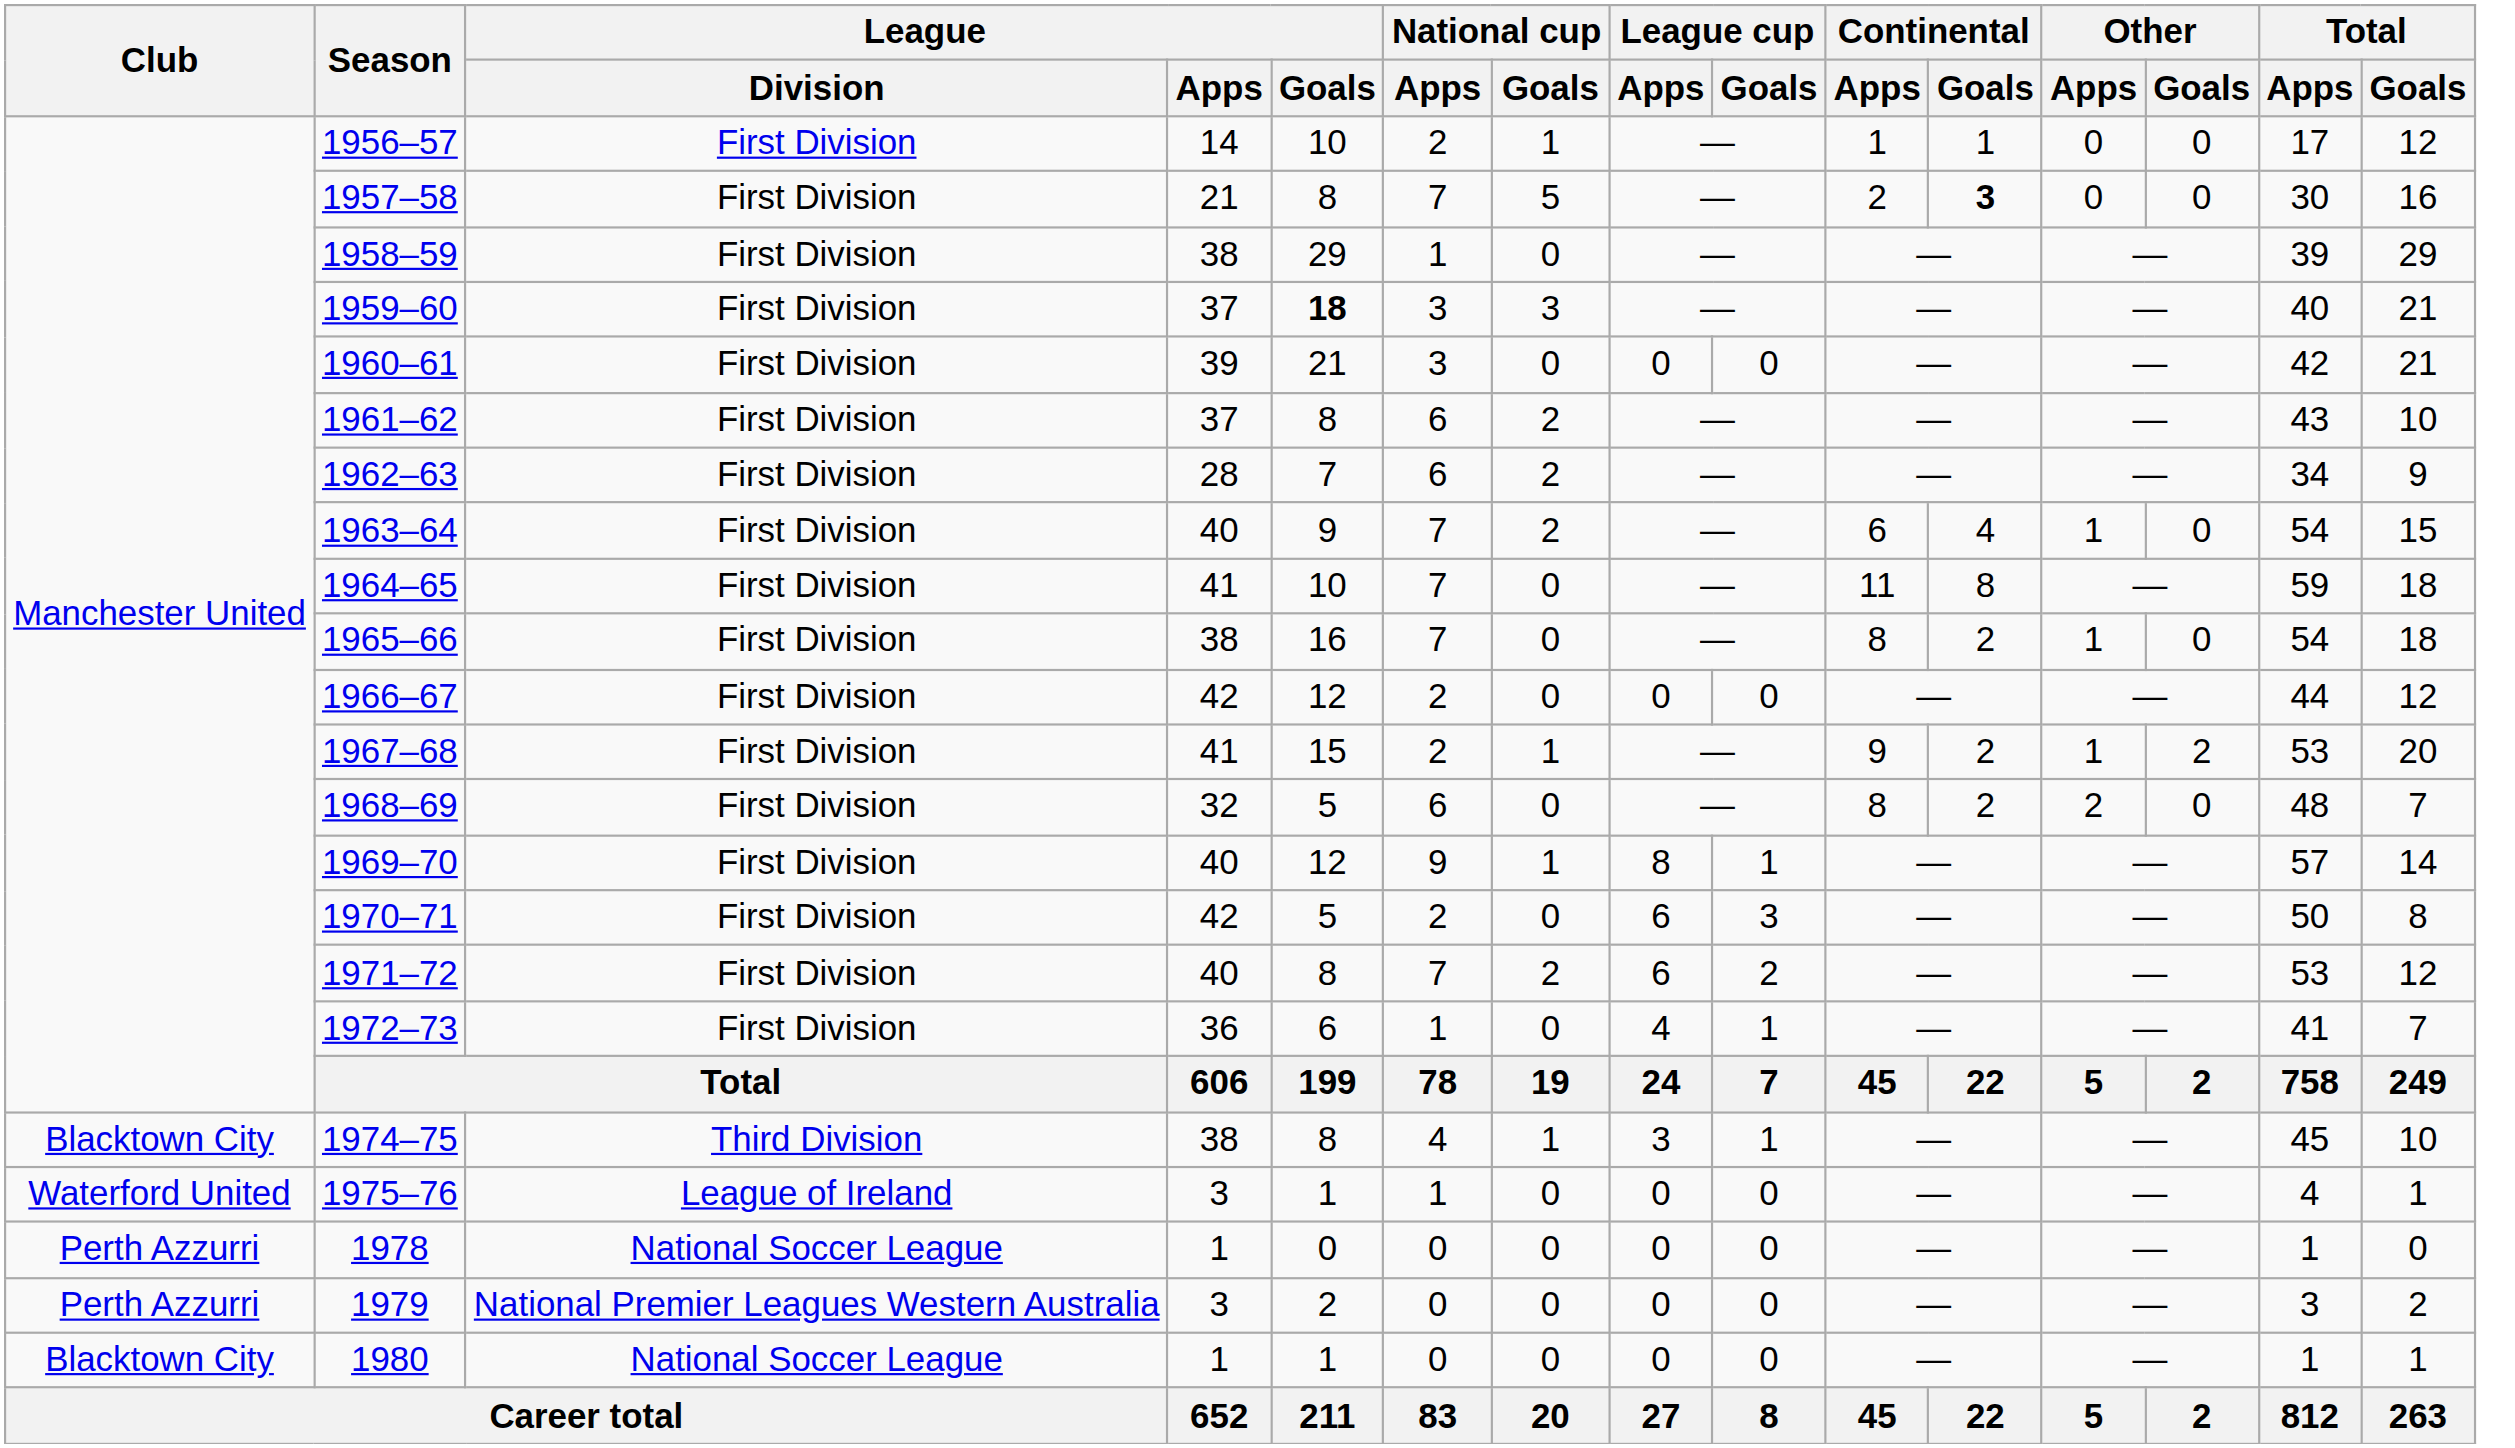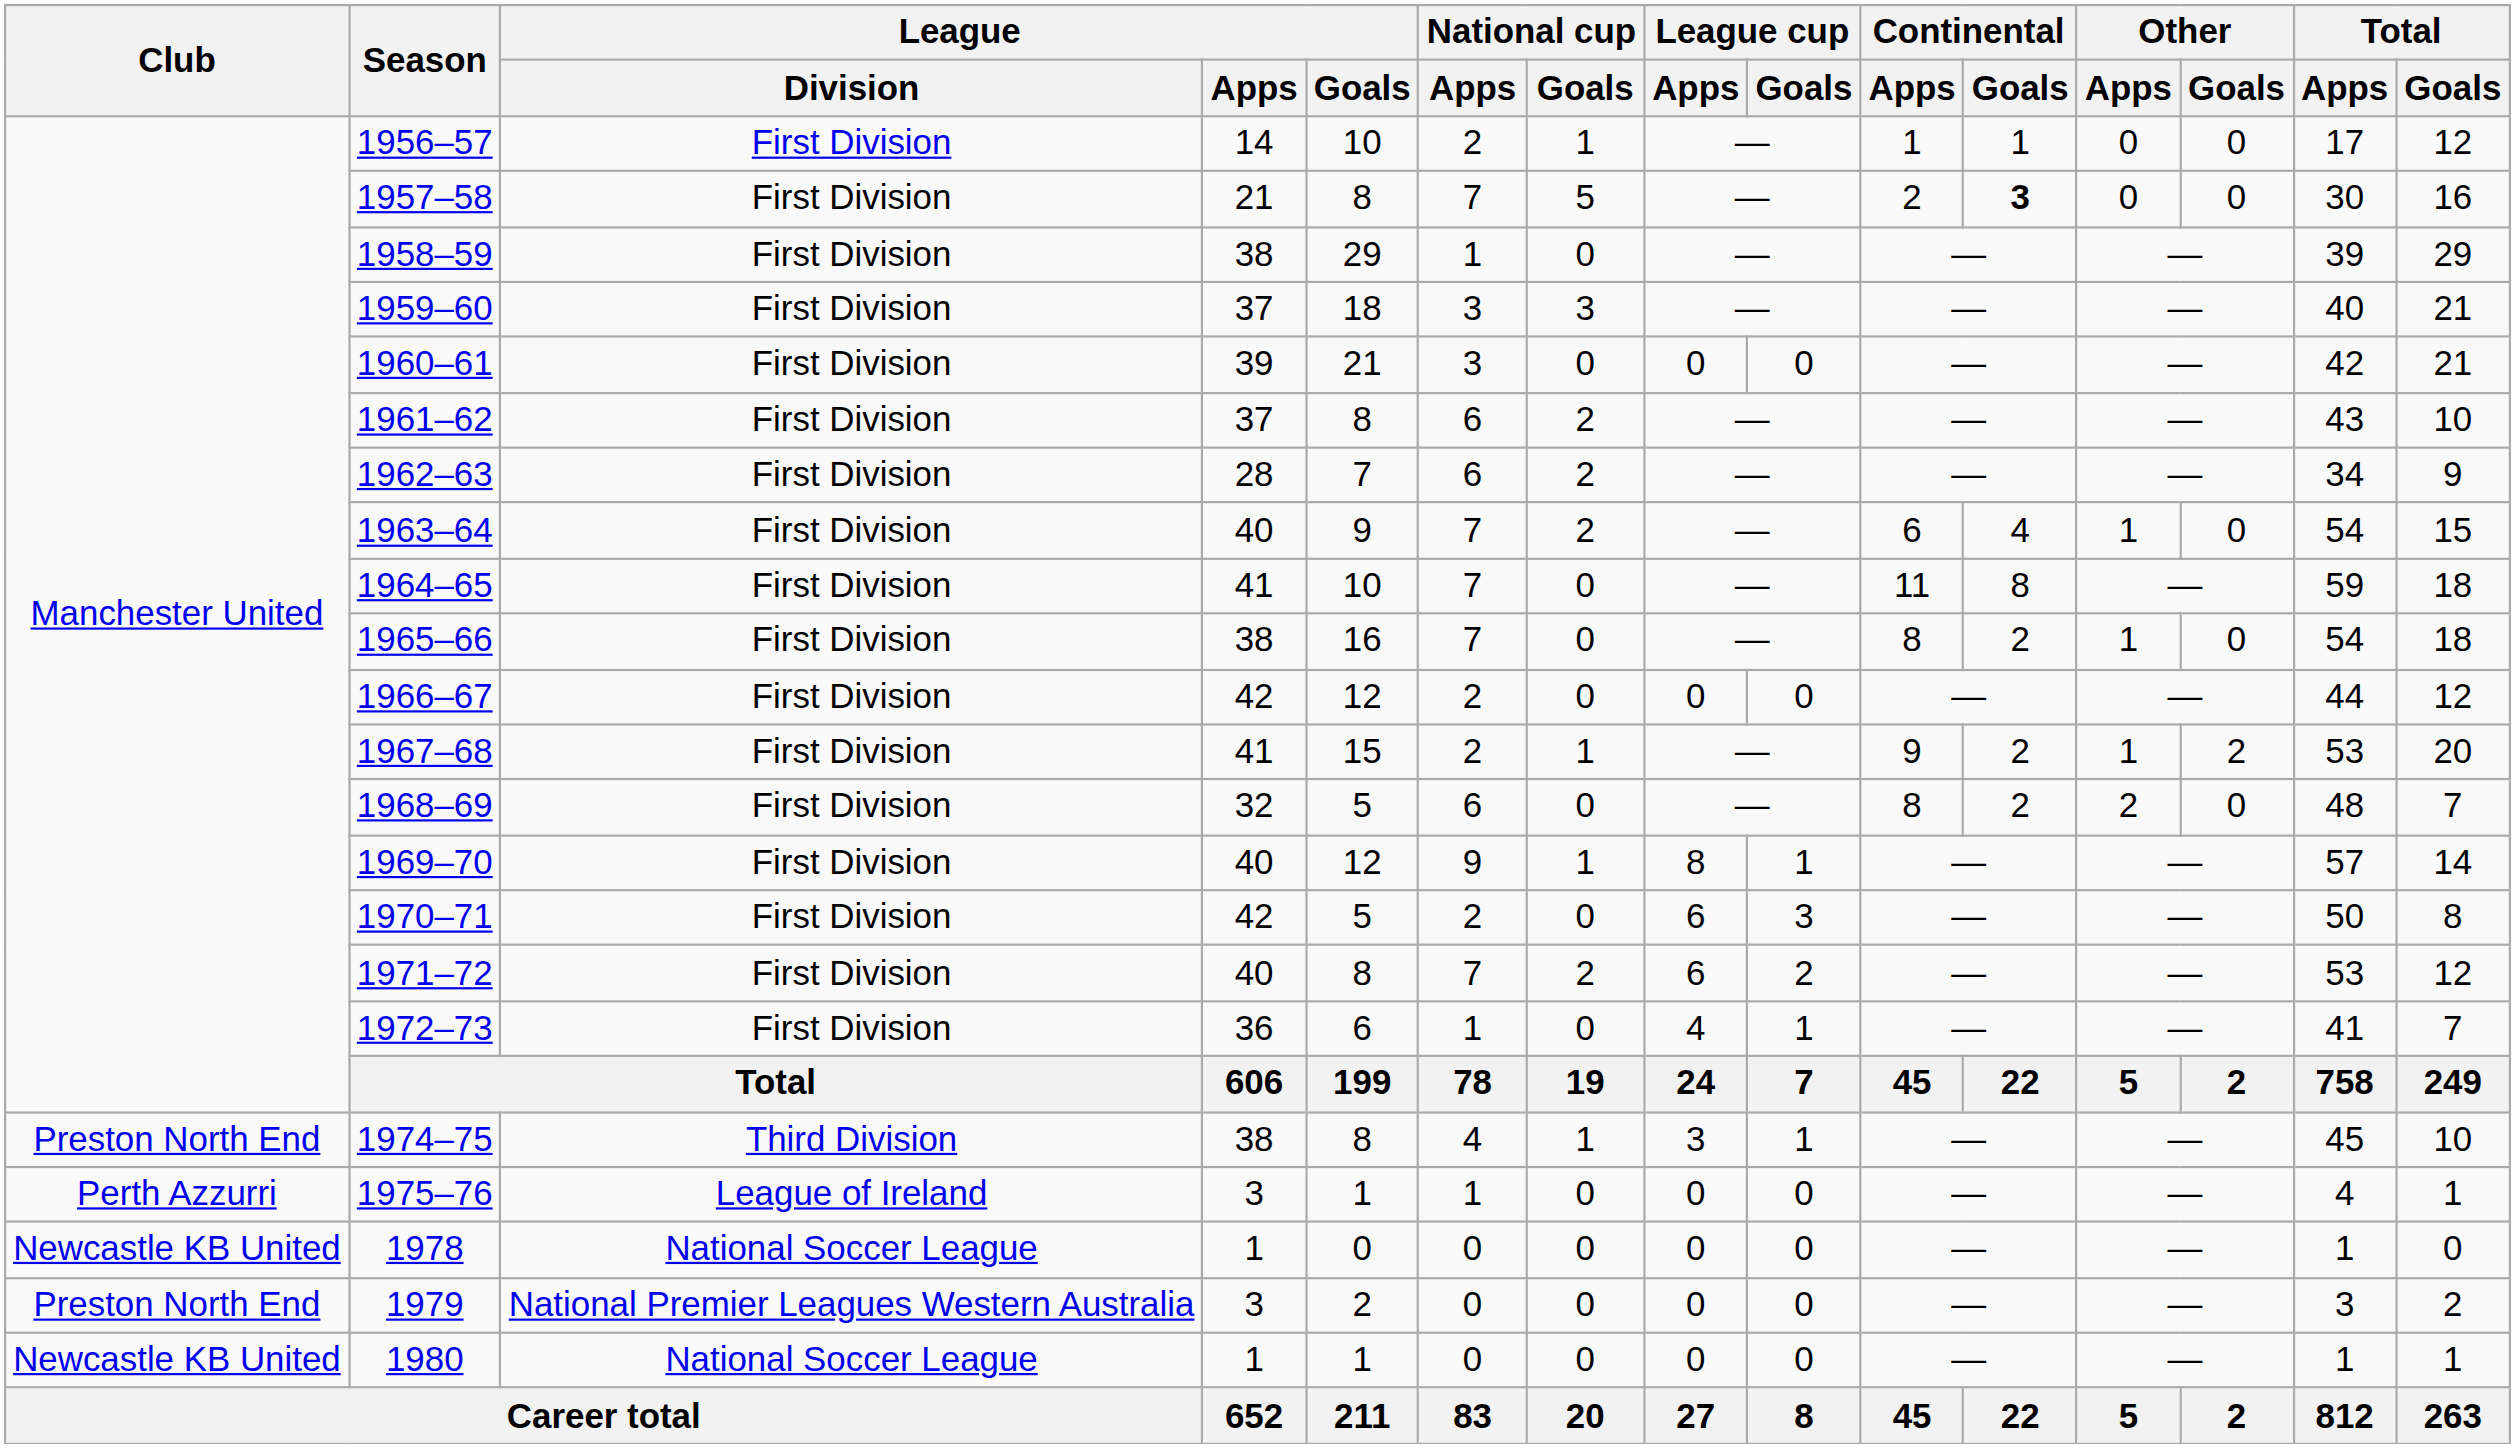1959–60 | League / Goals: bold -> normal
1974–75 | Club: Blacktown City -> Preston North End
1975–76 | Club: Waterford United -> Perth Azzurri
1978 | Club: Perth Azzurri -> Newcastle KB United
1979 | Club: Perth Azzurri -> Preston North End
1980 | Club: Blacktown City -> Newcastle KB United
